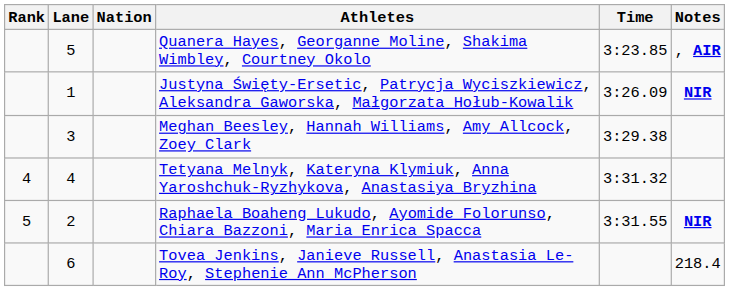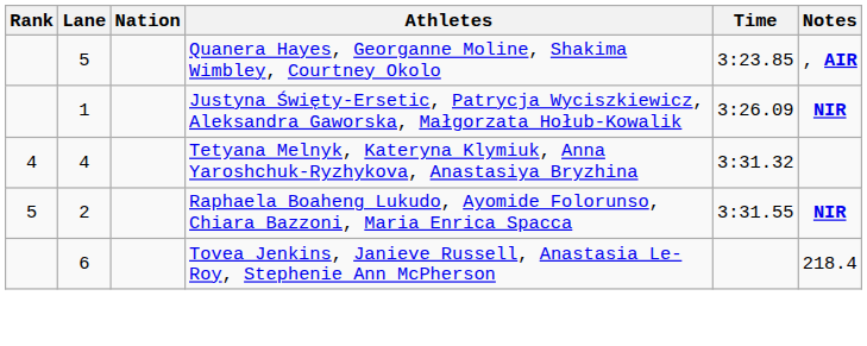- row: 3 | Meghan Beesley, Hannah Williams, Amy Allcock, Zoey Clark | 3:29.38
